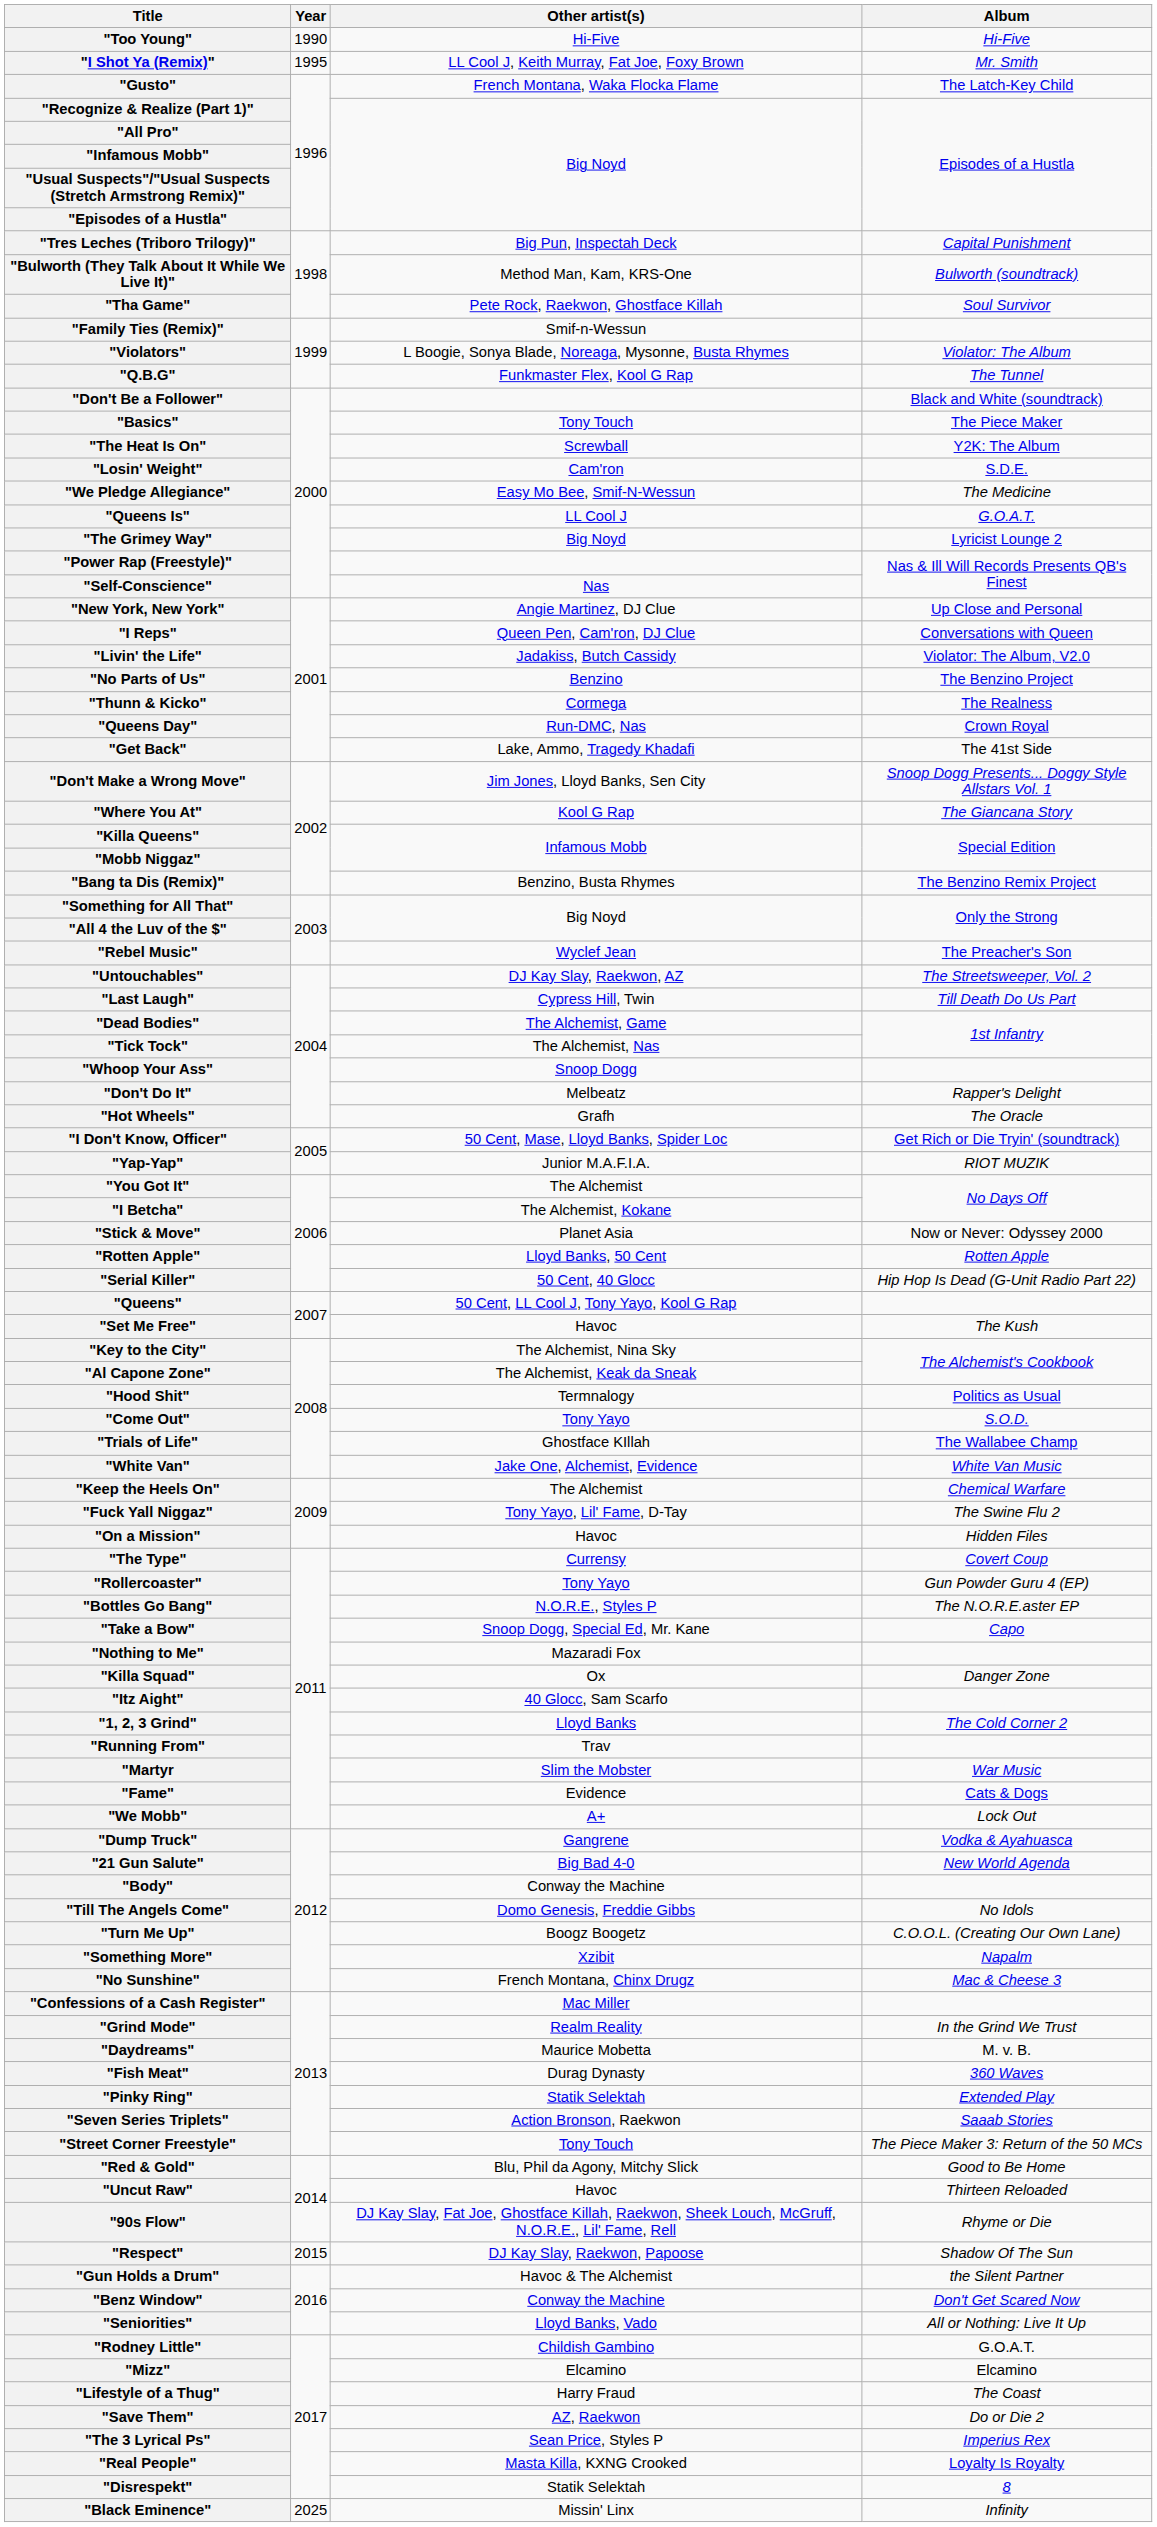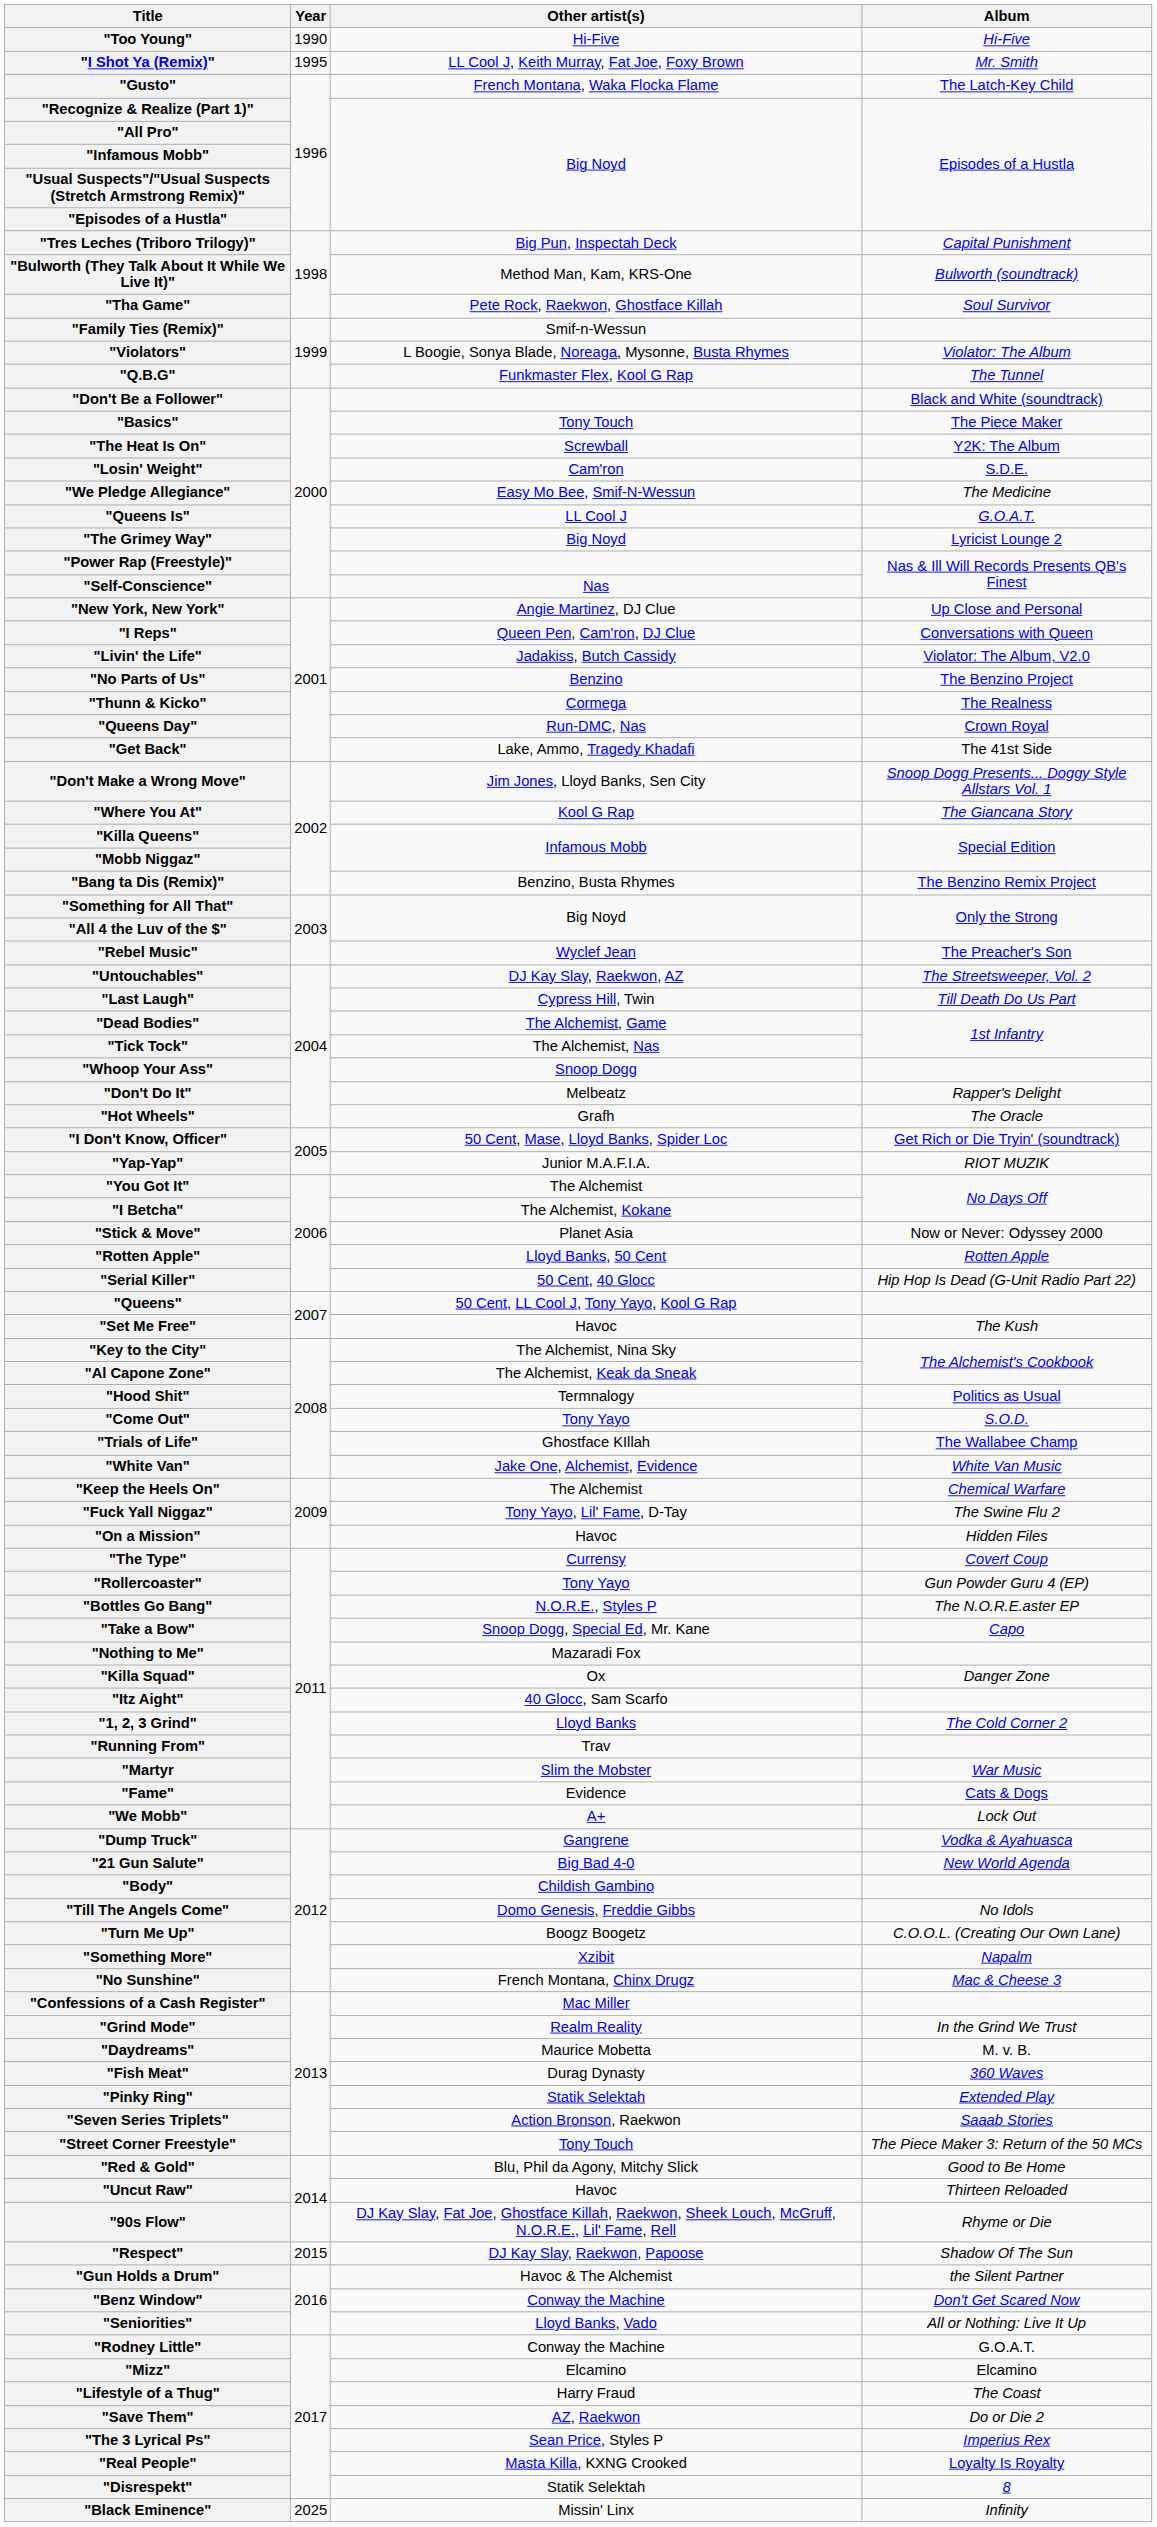"Body" | Other artist(s): Conway the Machine -> Childish Gambino
"Rodney Little" | Other artist(s): Childish Gambino -> Conway the Machine
